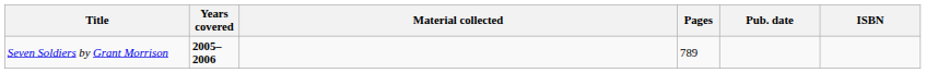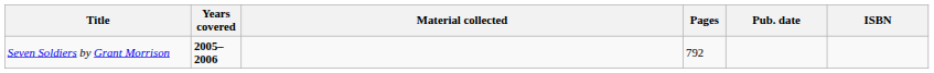Seven Soldiers by Grant Morrison | Pages: 789 -> 792
